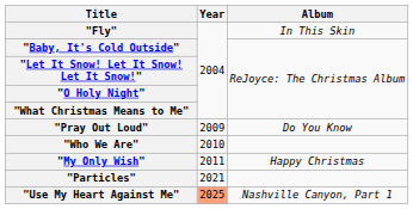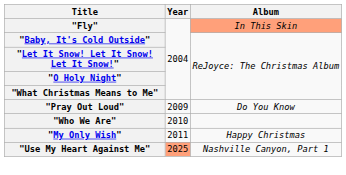"Fly" | Album: no background -> lightsalmon background
- row: "Particles" | 2021
